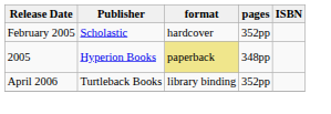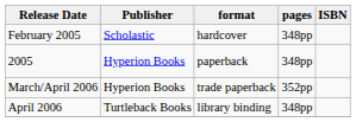February 2005 | pages: 352pp -> 348pp
2005 | format: khaki background -> no background
+ row: March/April 2006 | Hyperion Books | trade paperback | 352pp
April 2006 | pages: 352pp -> 348pp
